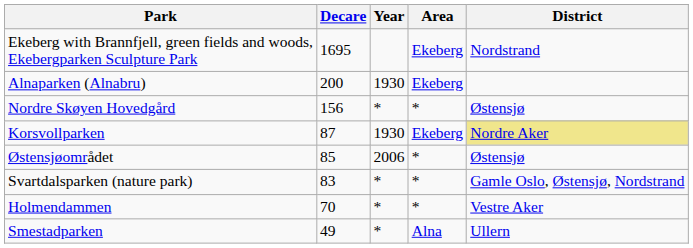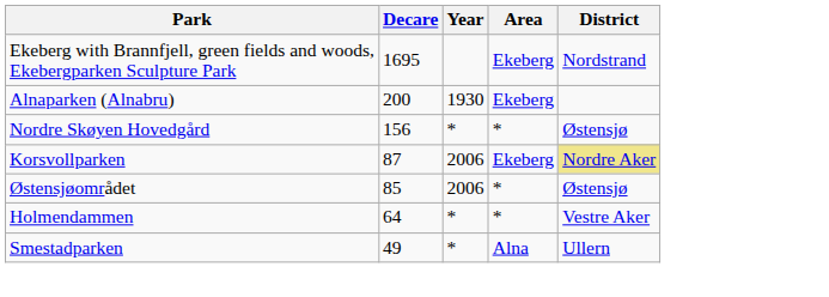Korsvollparken | Year: 1930 -> 2006
- row: Svartdalsparken (nature park) | 83 | * | * | Gamle Oslo, Østensjø, Nordstrand
Holmendammen | Decare: 70 -> 64
